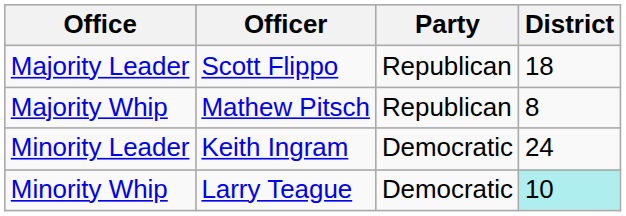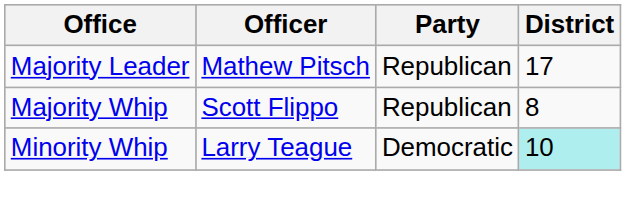Majority Leader | Officer: Scott Flippo -> Mathew Pitsch
Majority Leader | District: 18 -> 17
Majority Whip | Officer: Mathew Pitsch -> Scott Flippo
- row: Minority Leader | Keith Ingram | Democratic | 24
